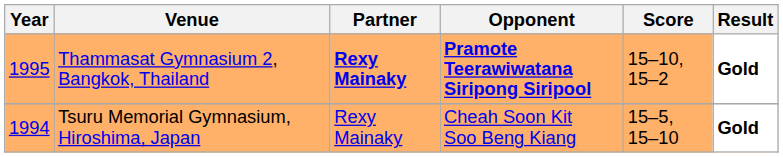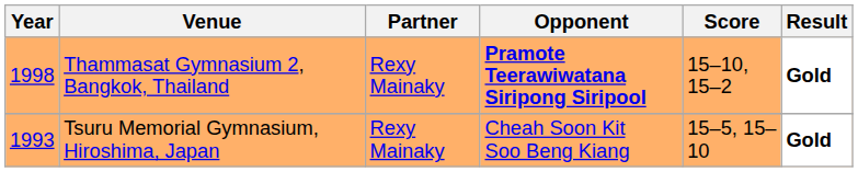Thammasat Gymnasium 2, Bangkok, Thailand | Year: 1995 -> 1998
Thammasat Gymnasium 2, Bangkok, Thailand | Partner: bold -> normal
Tsuru Memorial Gymnasium, Hiroshima, Japan | Year: 1994 -> 1993
